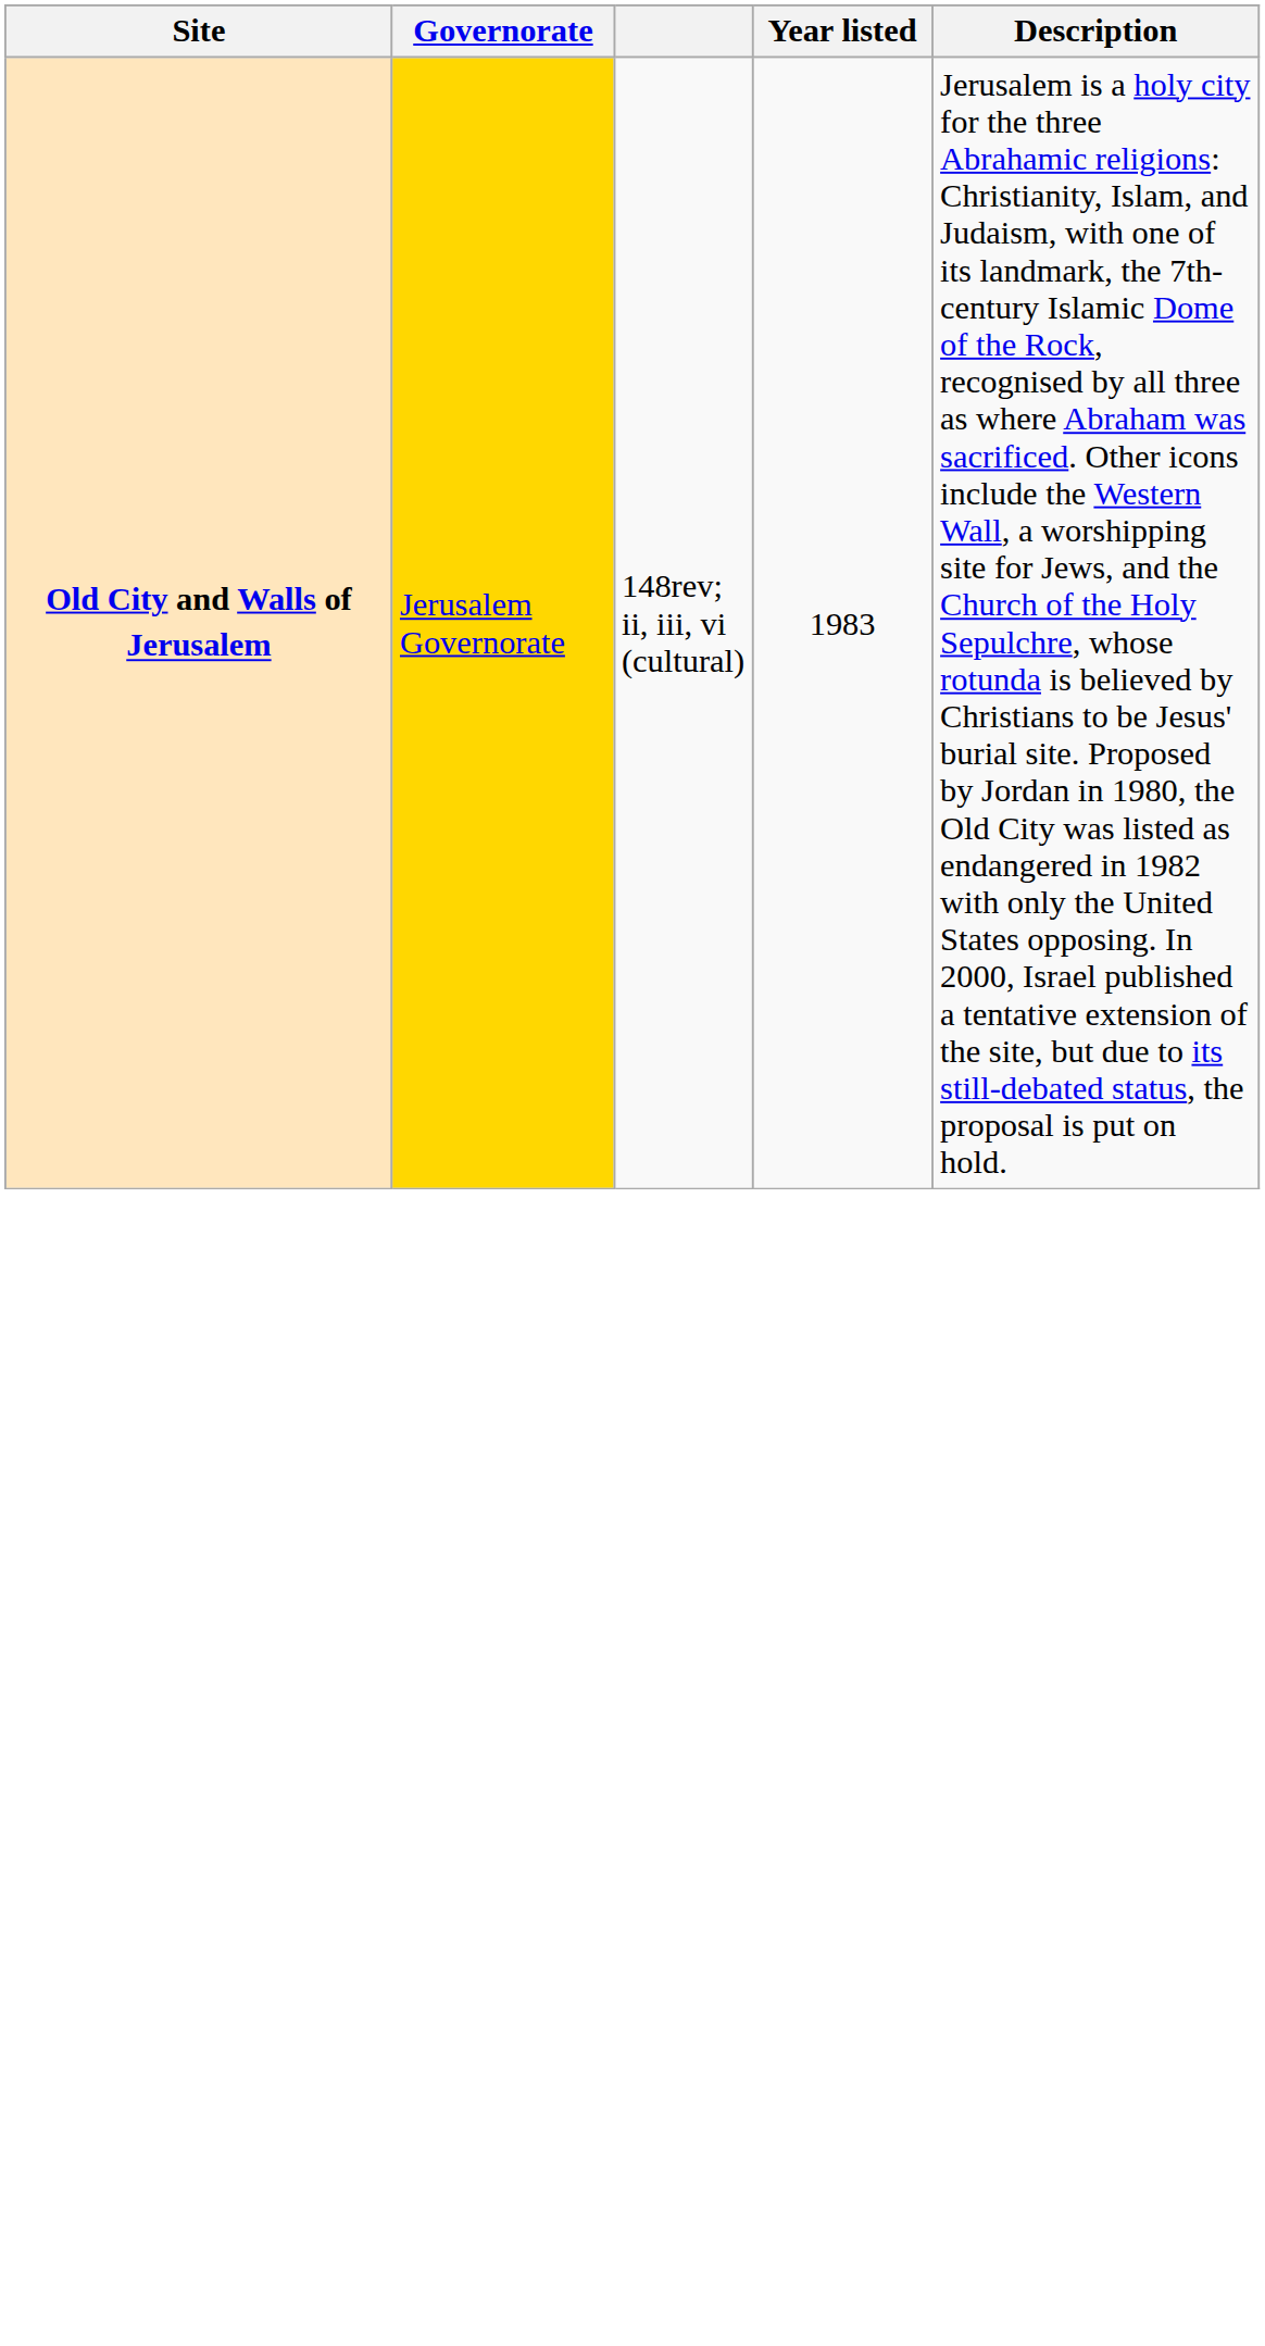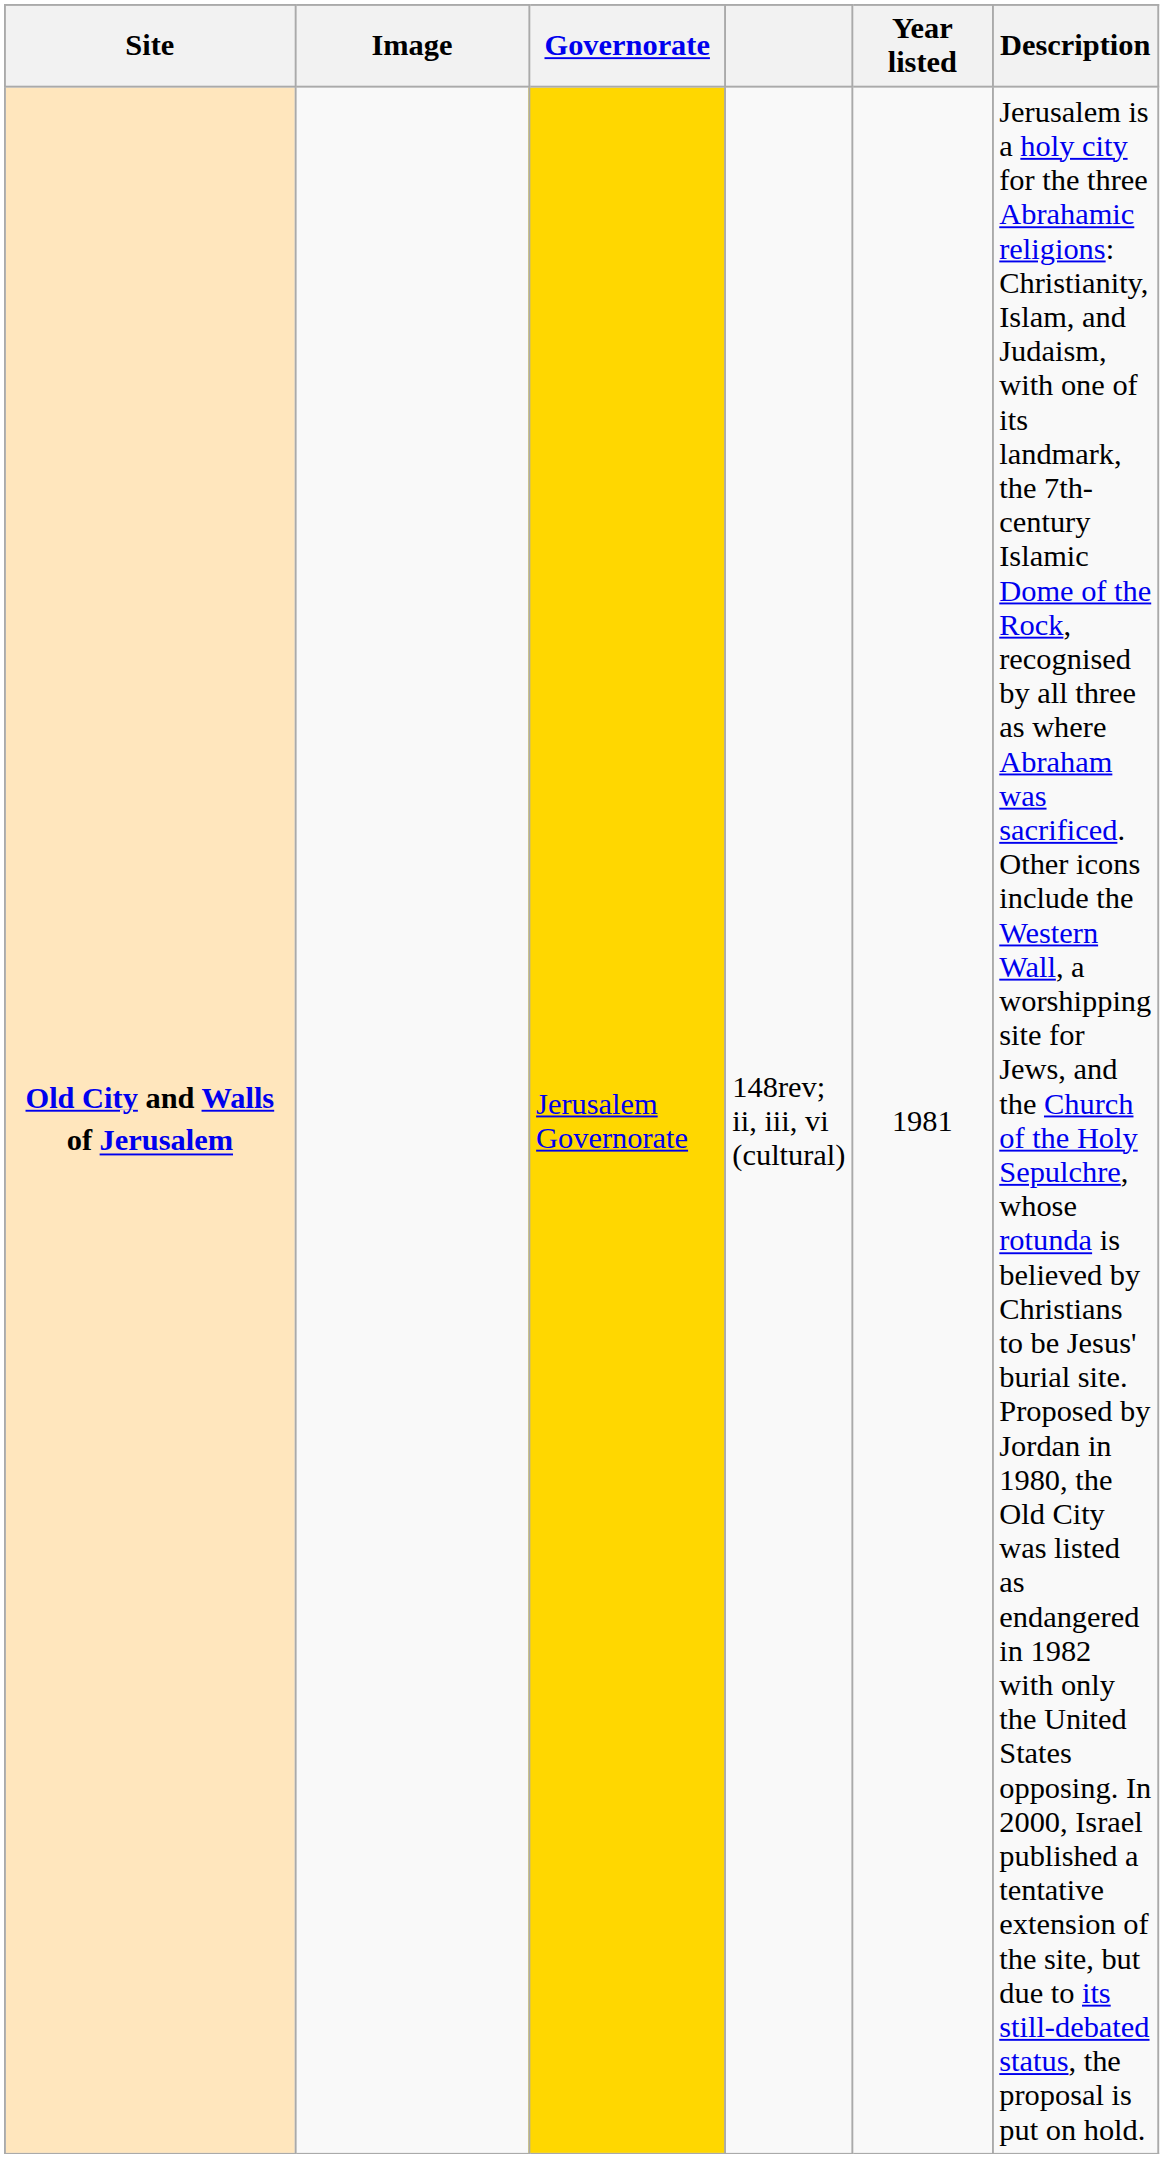+ column: Image
Old City and Walls of Jerusalem | Year listed: 1983 -> 1981
